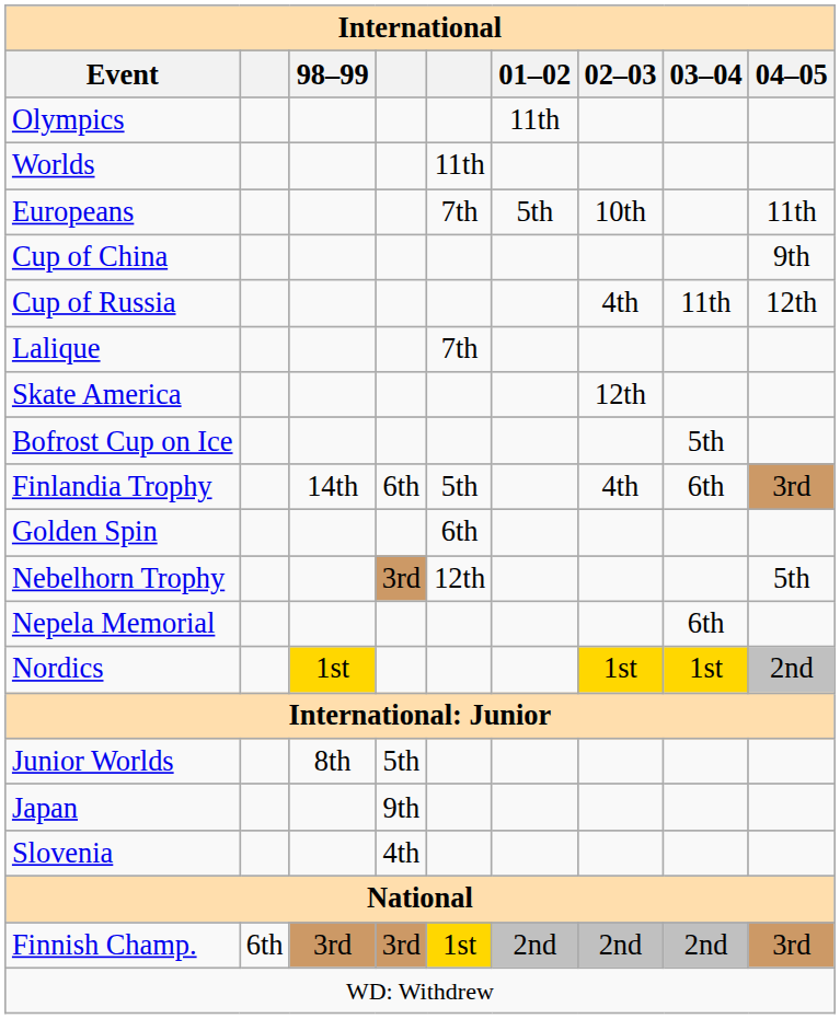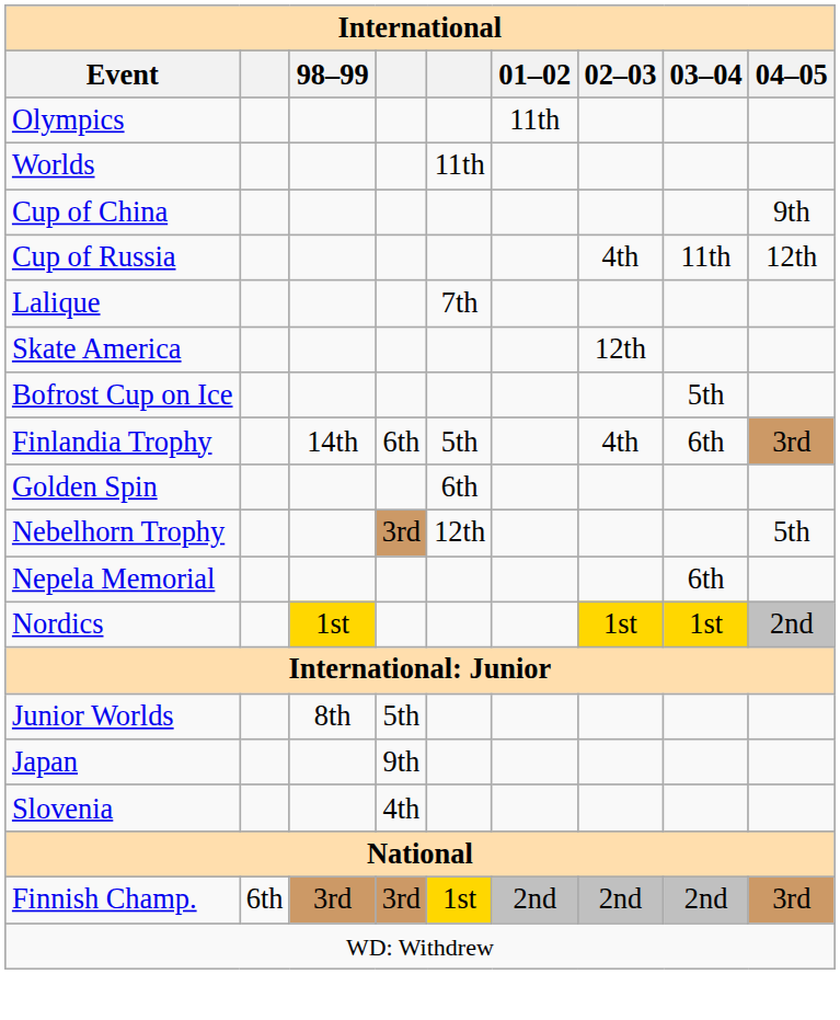- row: Europeans | 7th | 5th | 10th | 11th
